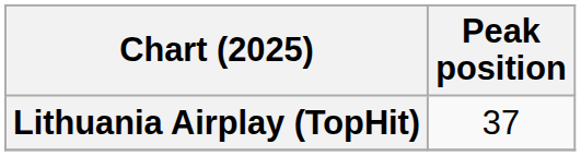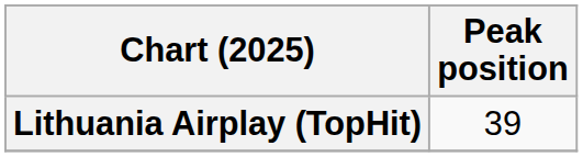Lithuania Airplay (TopHit) | Peak position: 37 -> 39
